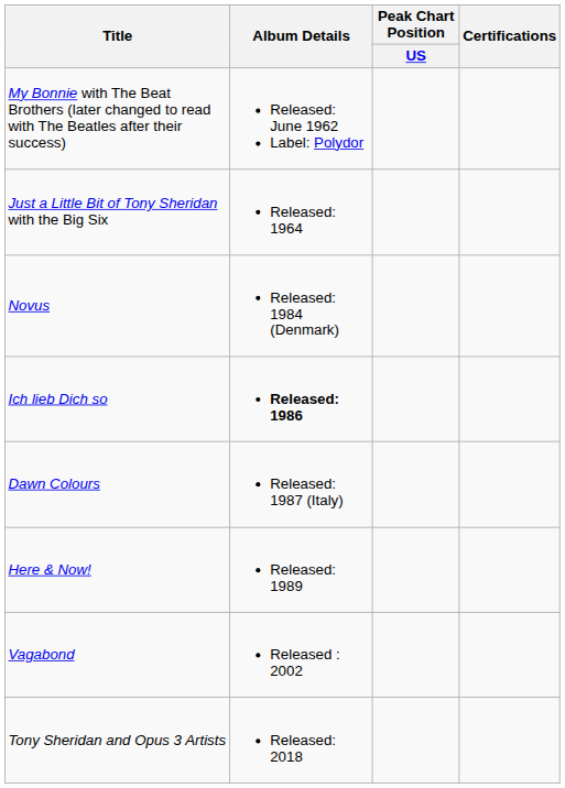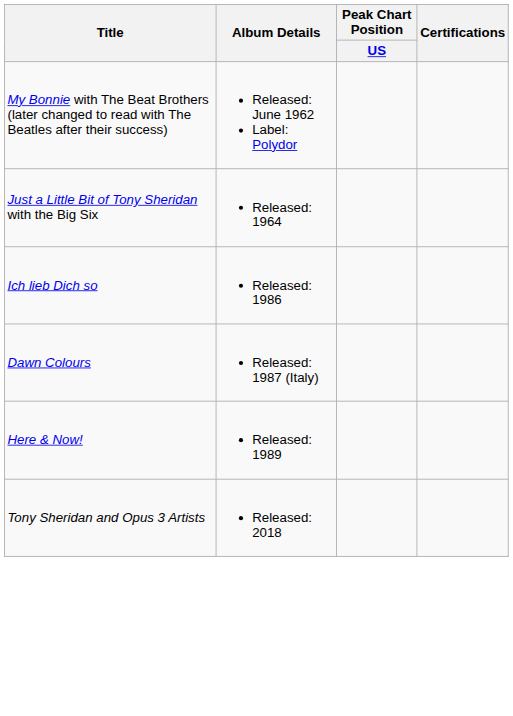- row: Novus | Released: 1984 (Denmark)
Ich lieb Dich so | Album Details: bold -> normal
- row: Vagabond | Released : 2002
